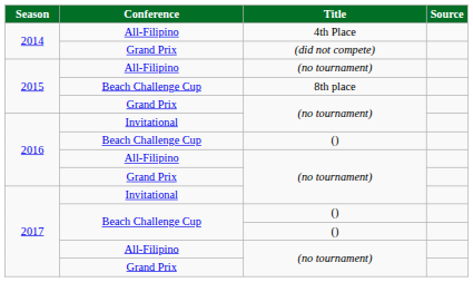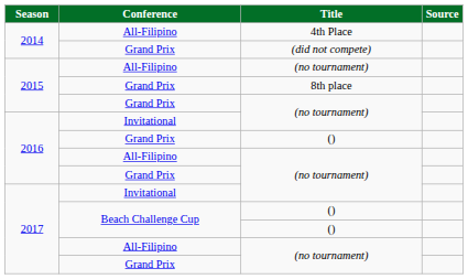8th place | Conference: Beach Challenge Cup -> Grand Prix
2016 / () | Conference: Beach Challenge Cup -> Grand Prix
